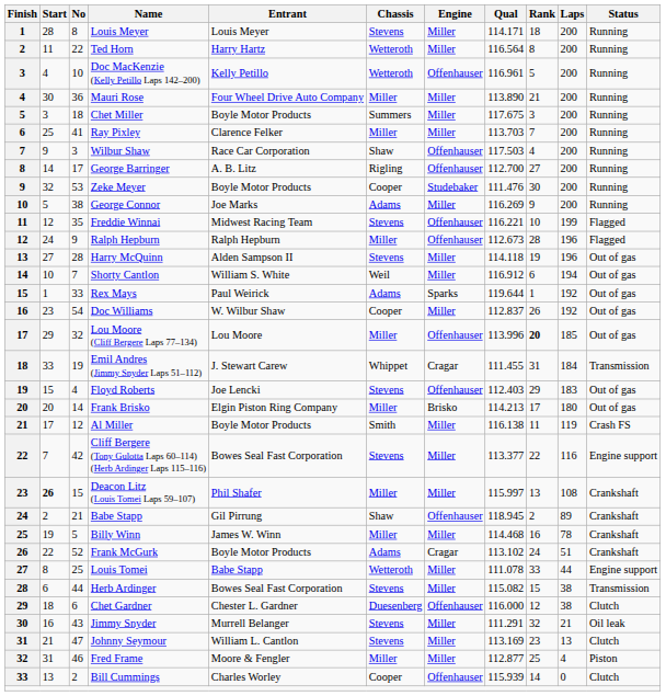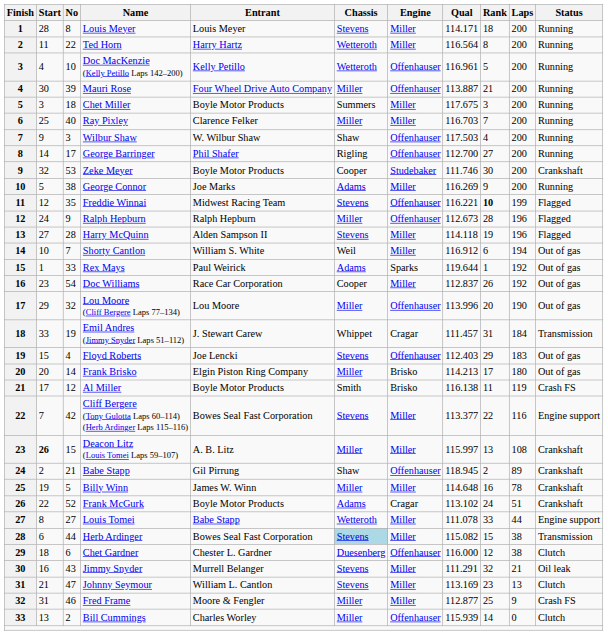Mauri Rose | No: 36 -> 39
Mauri Rose | Engine: Miller -> Offenhauser
Mauri Rose | Qual: 113.890 -> 113.887
Ray Pixley | No: 41 -> 40
Ray Pixley | Qual: 113.703 -> 116.703
Wilbur Shaw | Entrant: Race Car Corporation -> W. Wilbur Shaw
George Barringer | Entrant: A. B. Litz -> Phil Shafer
Zeke Meyer | Qual: 111.476 -> 111.746
Zeke Meyer | Status: Running -> Crankshaft
Freddie Winnai | Rank: normal -> bold
Harry McQuinn | Status: Out of gas -> Flagged
Doc Williams | Entrant: W. Wilbur Shaw -> Race Car Corporation
Lou Moore (Cliff Bergere Laps 77–134) | Rank: bold -> normal
Lou Moore (Cliff Bergere Laps 77–134) | Laps: 185 -> 190
Emil Andres (Jimmy Snyder Laps 51–112) | Qual: 111.455 -> 111.457
Al Miller | Engine: Miller -> Brisko
Deacon Litz (Louis Tomei Laps 59–107) | Entrant: Phil Shafer -> A. B. Litz
Billy Winn | Qual: 114.468 -> 114.648
Louis Tomei | No: 25 -> 27
Herb Ardinger | Chassis: no background -> lightblue background
Fred Frame | Laps: 4 -> 9
Fred Frame | Status: Piston -> Crash FS
Bill Cummings | Chassis: Cooper -> Miller
